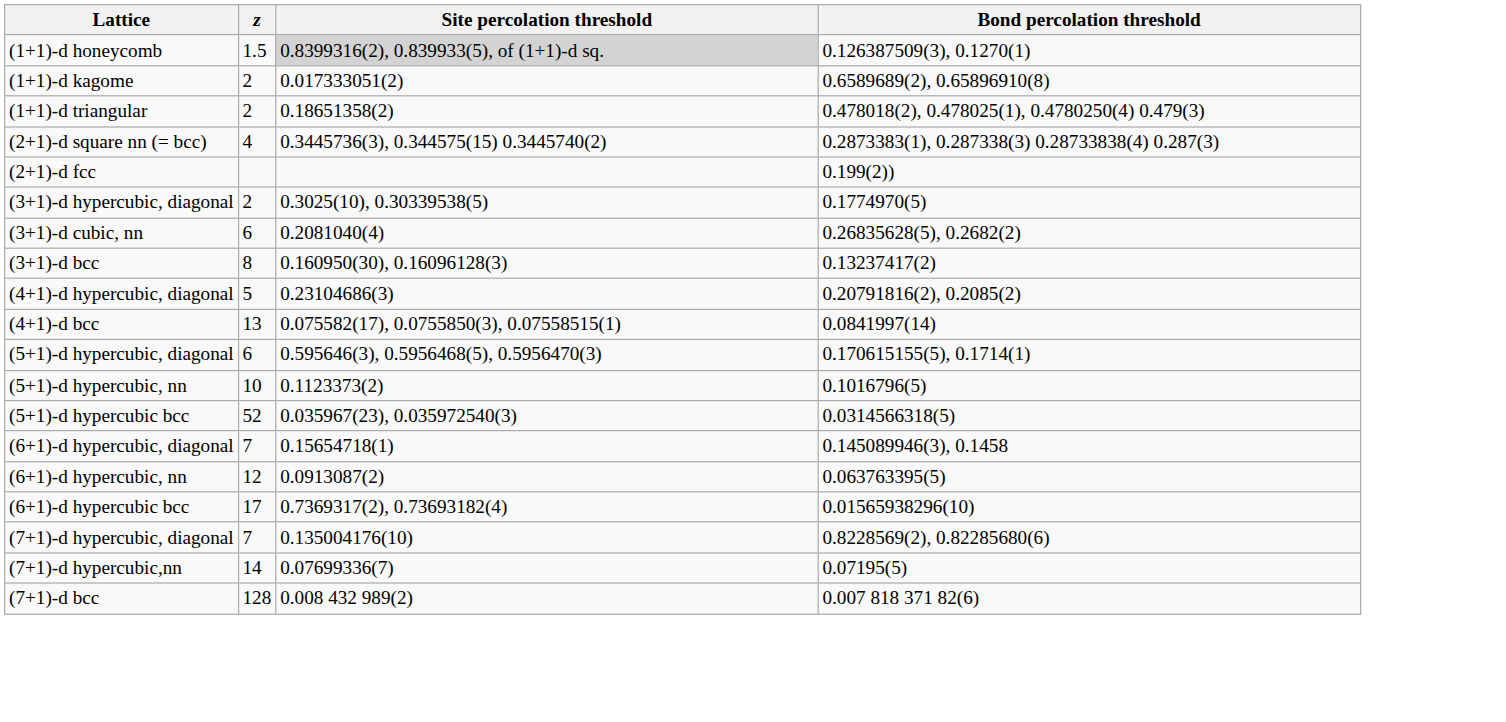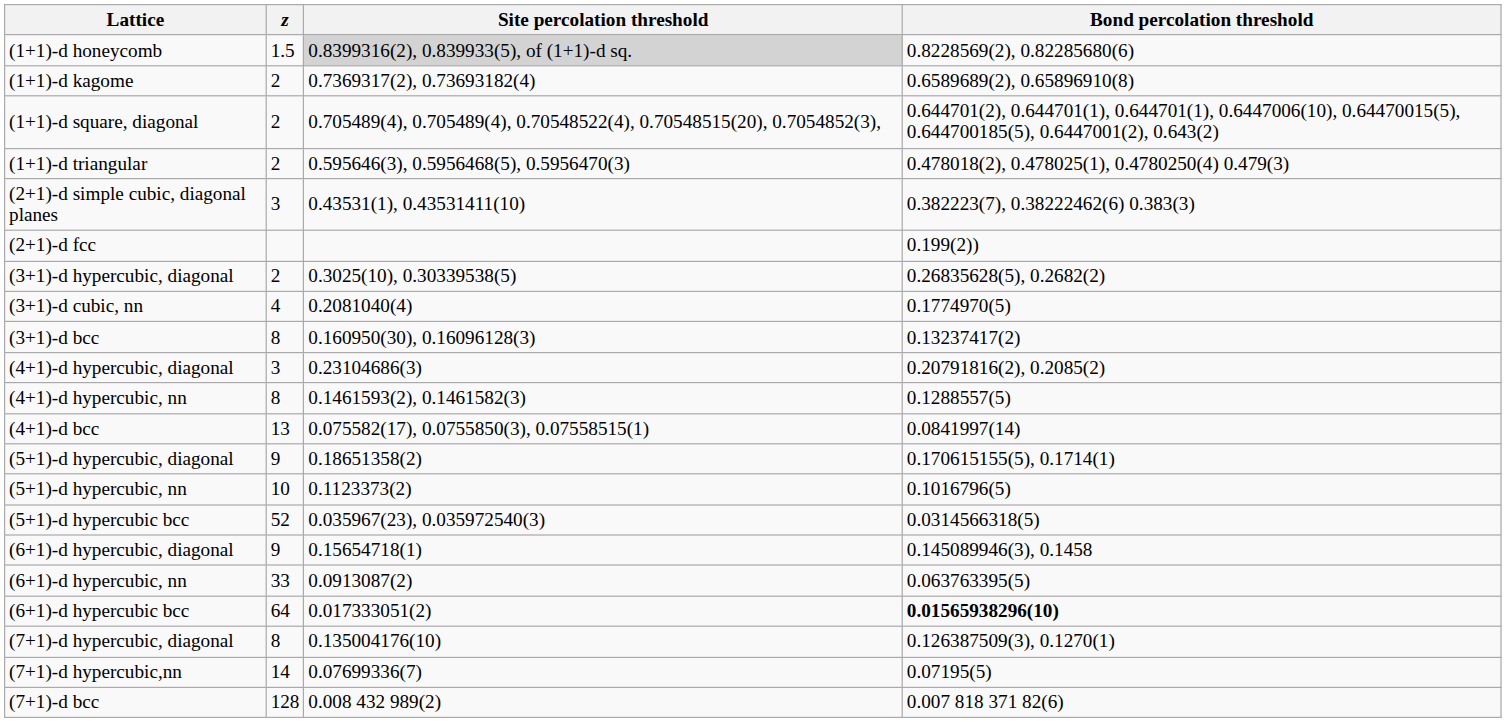(1+1)-d honeycomb | Bond percolation threshold: 0.126387509(3), 0.1270(1) -> 0.8228569(2), 0.82285680(6)
(1+1)-d kagome | Site percolation threshold: 0.017333051(2) -> 0.7369317(2), 0.73693182(4)
+ row: (1+1)-d square, diagonal | 2 | 0.705489(4), 0.705489(4), 0.70548522(4), 0.70548515(20), 0.7054852(3), | 0.644701(2), 0.644701(1), 0.644701(1), 0.6447006(10), 0.64470015(5), 0.644700185(5), 0.6447001(2), 0.643(2)
(1+1)-d triangular | Site percolation threshold: 0.18651358(2) -> 0.595646(3), 0.5956468(5), 0.5956470(3)
+ row: (2+1)-d simple cubic, diagonal planes | 3 | 0.43531(1), 0.43531411(10) | 0.382223(7), 0.38222462(6) 0.383(3)
- row: (2+1)-d square nn (= bcc) | 4 | 0.3445736(3), 0.344575(15) 0.3445740(2) | 0.2873383(1), 0.287338(3) 0.28733838(4) 0.287(3)
(3+1)-d hypercubic, diagonal | Bond percolation threshold: 0.1774970(5) -> 0.26835628(5), 0.2682(2)
(3+1)-d cubic, nn | z: 6 -> 4
(3+1)-d cubic, nn | Bond percolation threshold: 0.26835628(5), 0.2682(2) -> 0.1774970(5)
(4+1)-d hypercubic, diagonal | z: 5 -> 3
+ row: (4+1)-d hypercubic, nn | 8 | 0.1461593(2), 0.1461582(3) | 0.1288557(5)
(5+1)-d hypercubic, diagonal | z: 6 -> 9
(5+1)-d hypercubic, diagonal | Site percolation threshold: 0.595646(3), 0.5956468(5), 0.5956470(3) -> 0.18651358(2)
(6+1)-d hypercubic, diagonal | z: 7 -> 9
(6+1)-d hypercubic, nn | z: 12 -> 33
(6+1)-d hypercubic bcc | z: 17 -> 64
(6+1)-d hypercubic bcc | Site percolation threshold: 0.7369317(2), 0.73693182(4) -> 0.017333051(2)
(6+1)-d hypercubic bcc | Bond percolation threshold: normal -> bold
(7+1)-d hypercubic, diagonal | z: 7 -> 8
(7+1)-d hypercubic, diagonal | Bond percolation threshold: 0.8228569(2), 0.82285680(6) -> 0.126387509(3), 0.1270(1)
